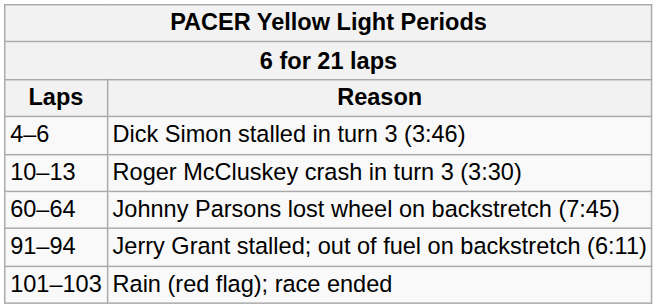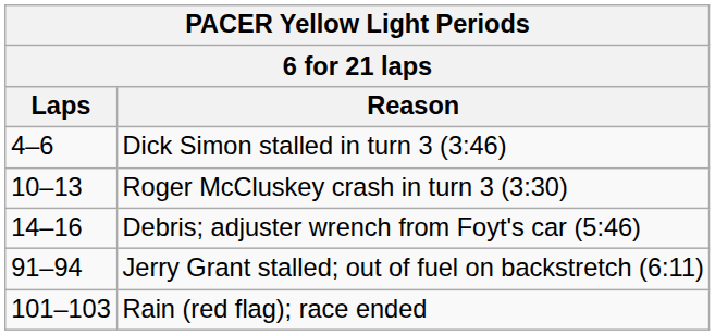+ row: 14–16 | Debris; adjuster wrench from Foyt's car (5:46)
- row: 60–64 | Johnny Parsons lost wheel on backstretch (7:45)
